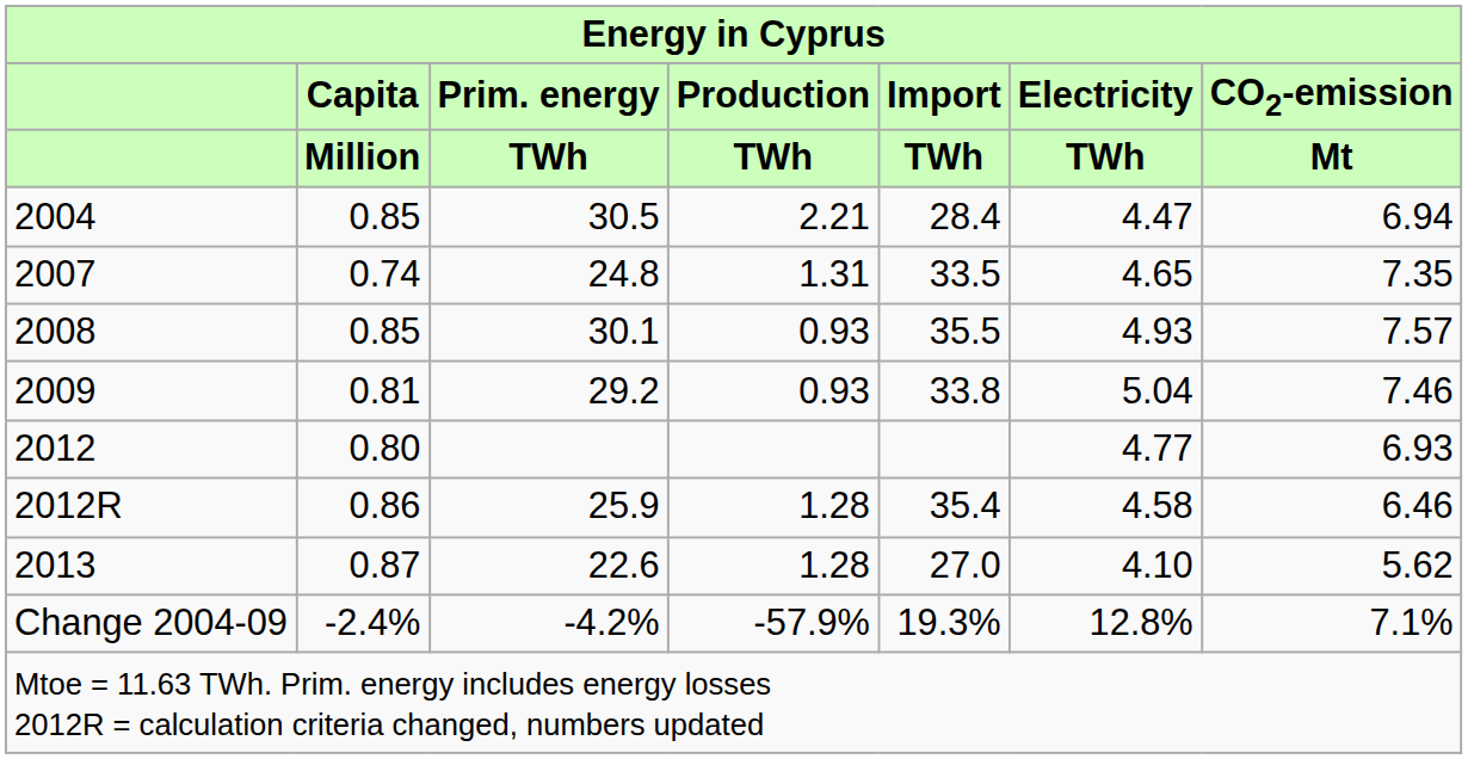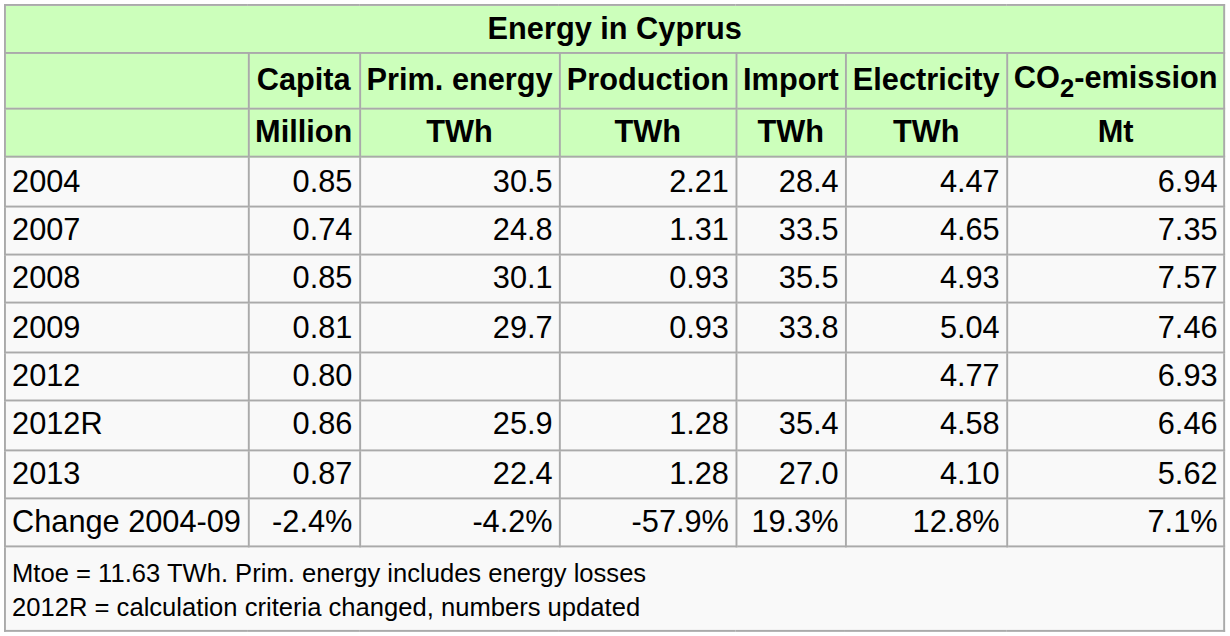2009 | Prim. energy / TWh: 29.2 -> 29.7
2013 | Prim. energy / TWh: 22.6 -> 22.4
